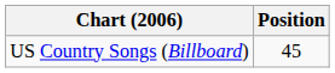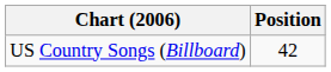US Country Songs (Billboard) | Position: 45 -> 42
